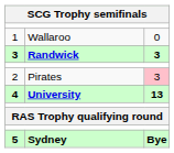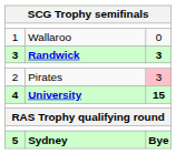4 | column 3: 13 -> 15
